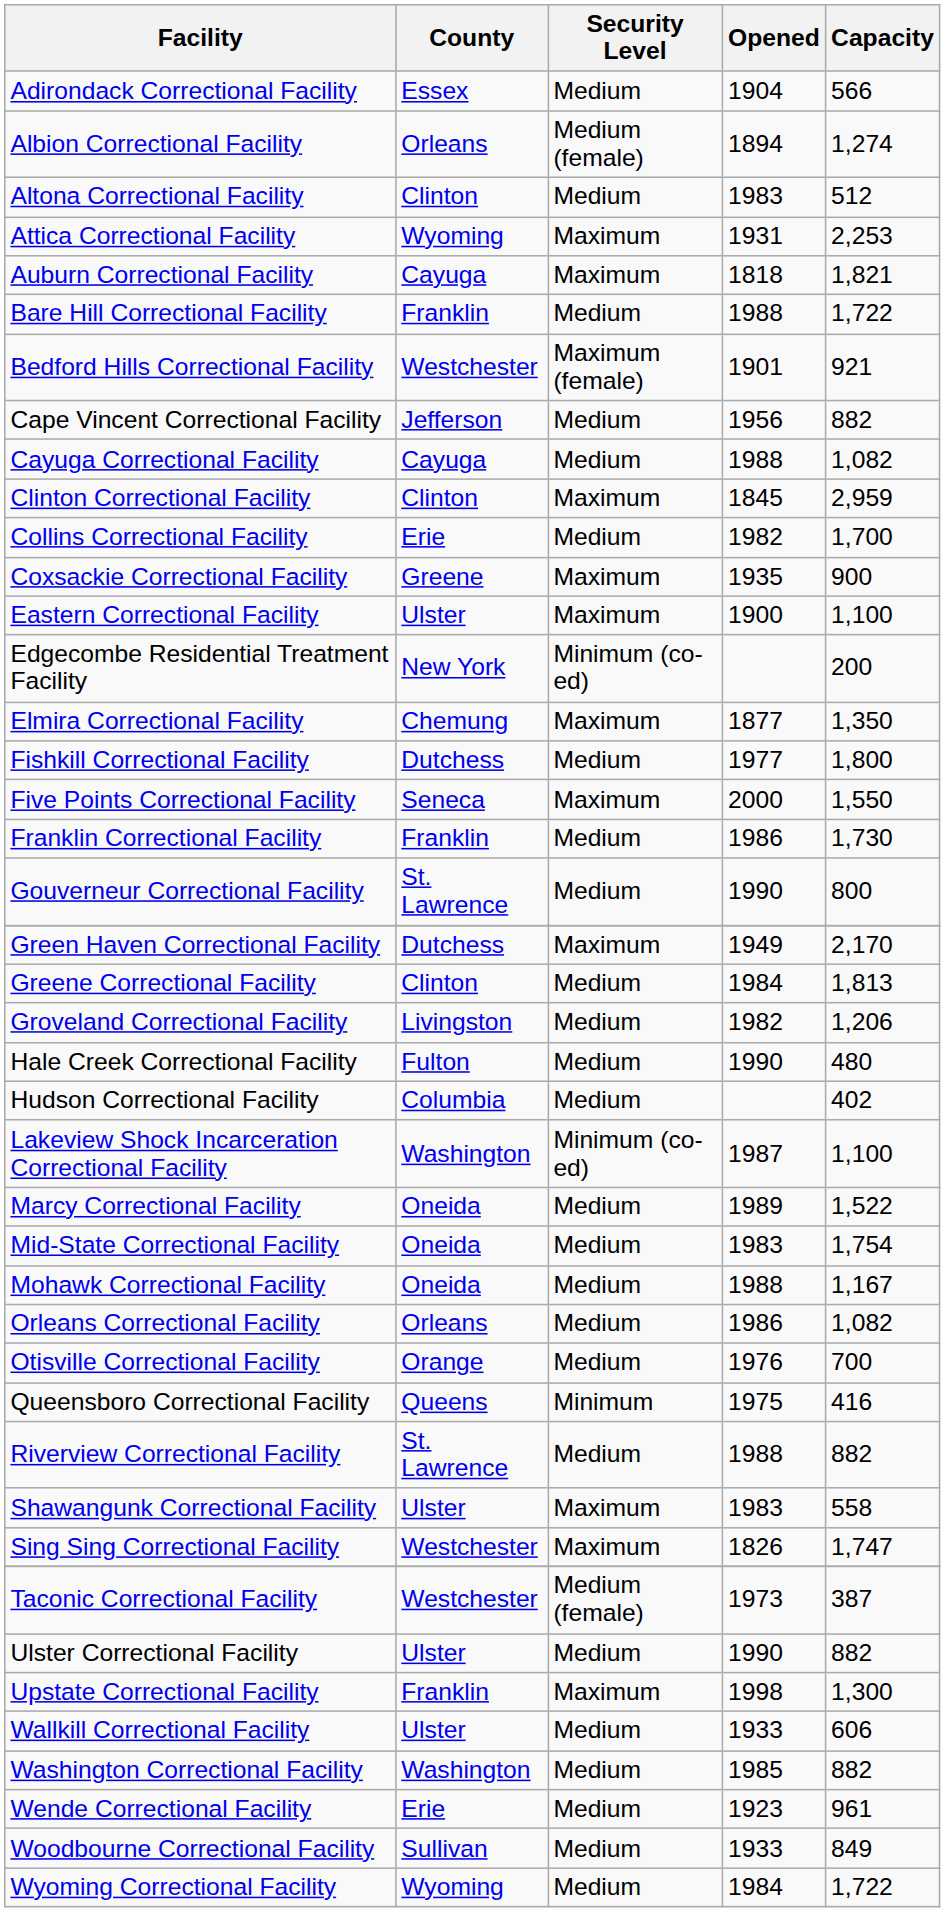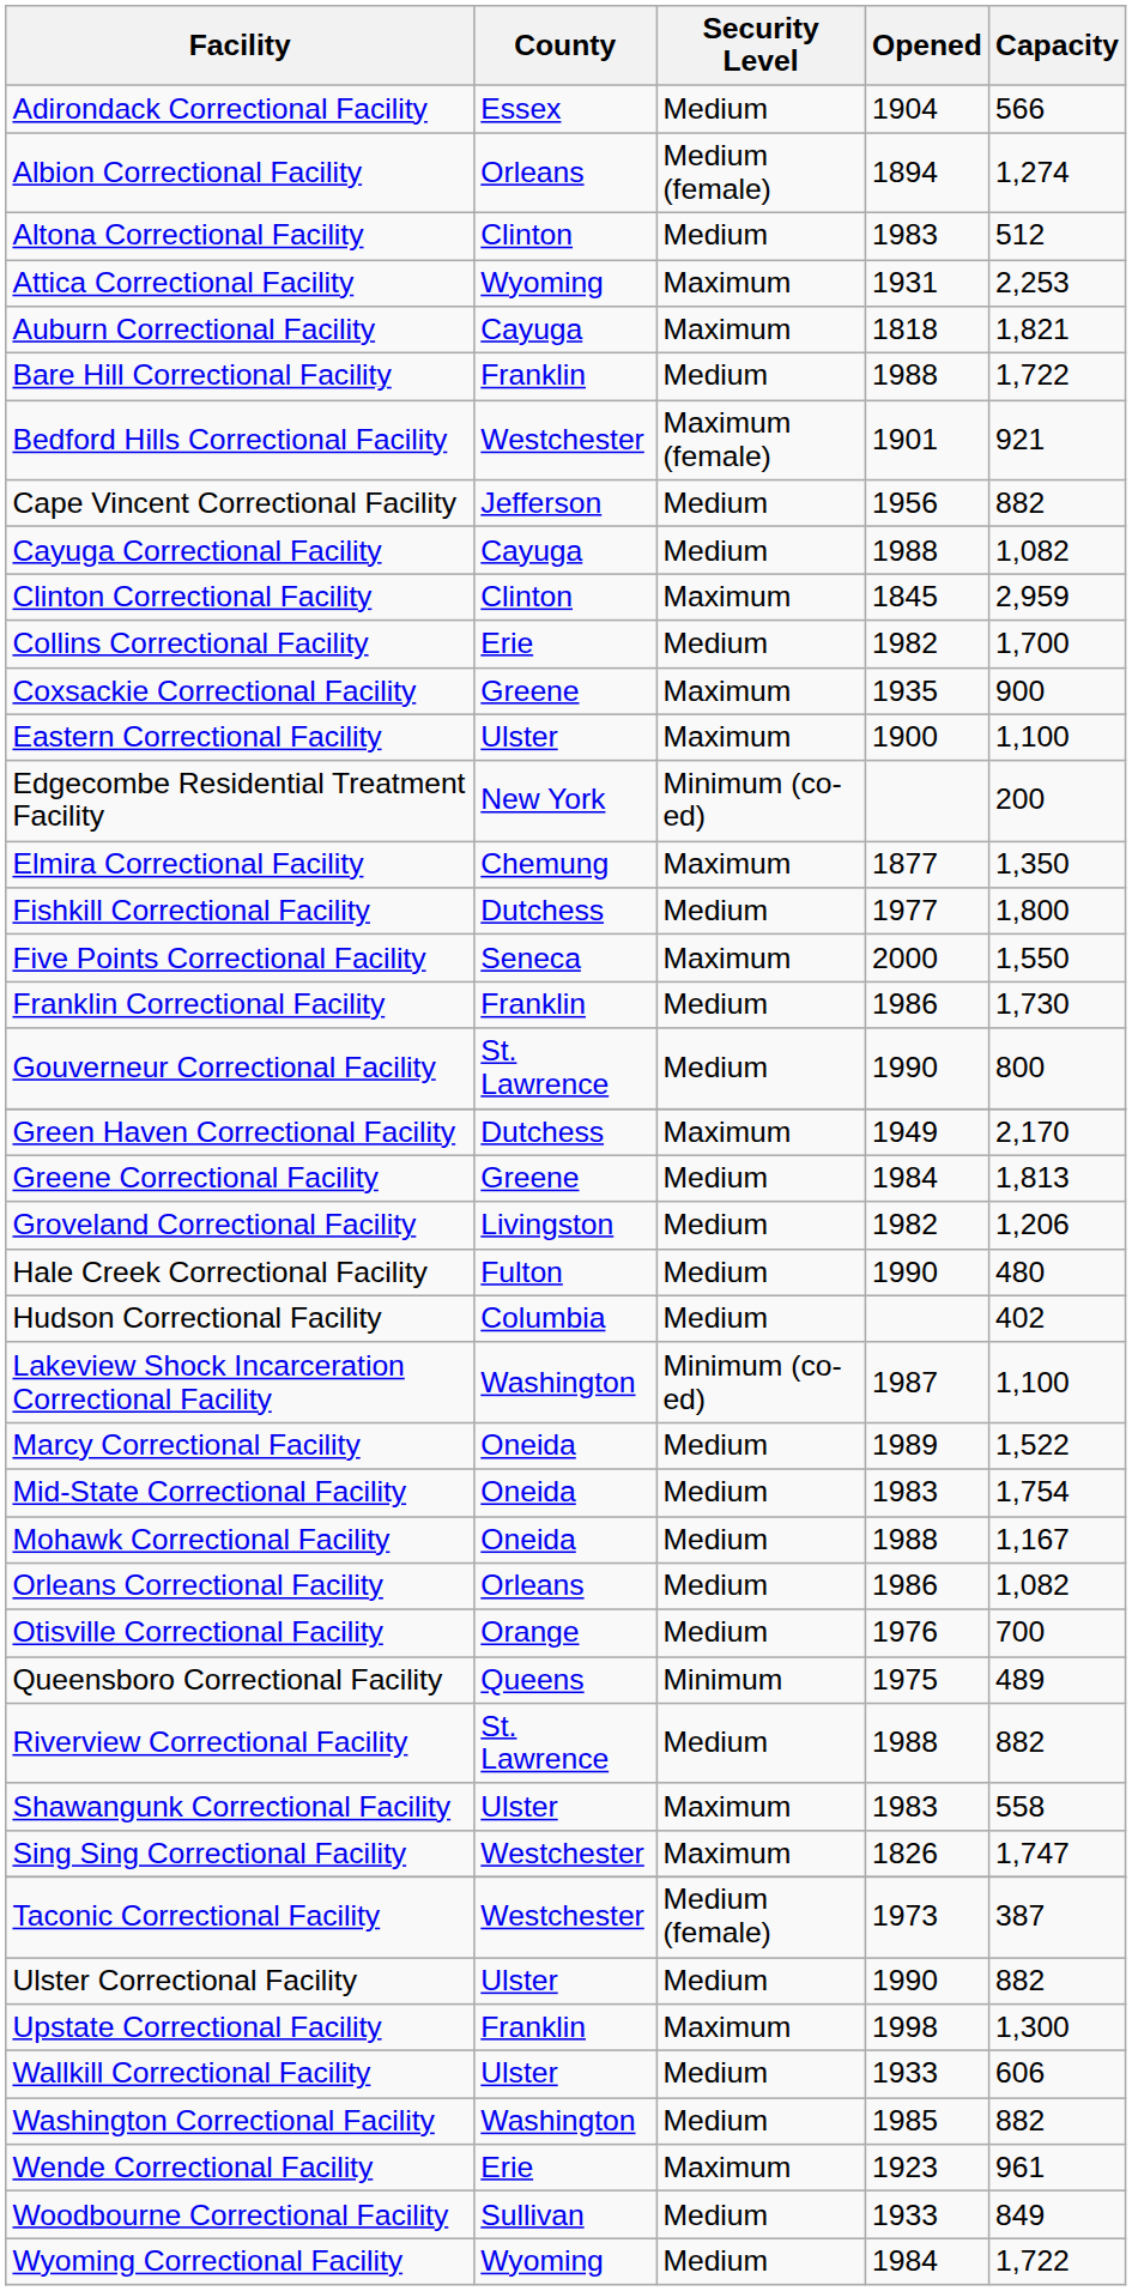Greene Correctional Facility | County: Clinton -> Greene
Queensboro Correctional Facility | Capacity: 416 -> 489
Wende Correctional Facility | Security Level: Medium -> Maximum
